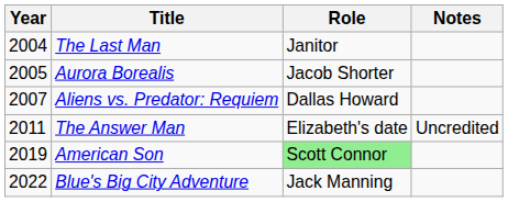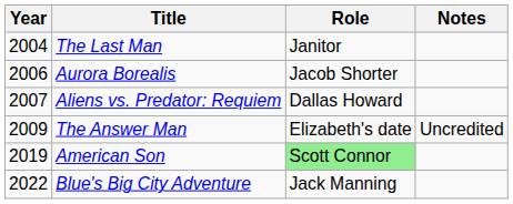Aurora Borealis | Year: 2005 -> 2006
The Answer Man | Year: 2011 -> 2009
